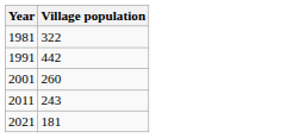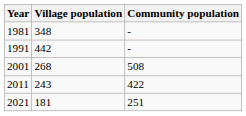+ column: Community population | - | - | 508 | 422 | 251
1981 | Village population: 322 -> 348
2001 | Village population: 260 -> 268
